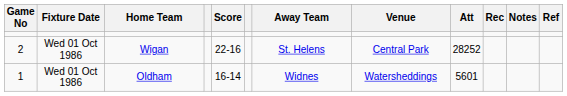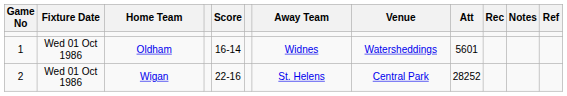rows swapped: Oldham <-> Wigan
